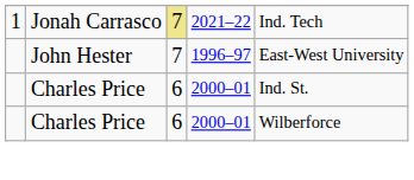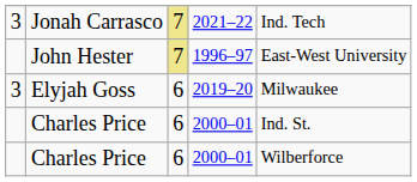Jonah Carrasco | column 1: 1 -> 3
John Hester | column 3: no background -> khaki background
+ row: 3 | Elyjah Goss | 6 | 2019–20 | Milwaukee
